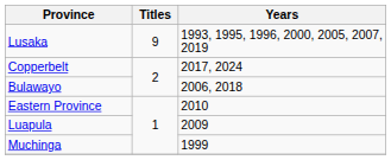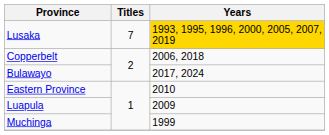Lusaka | Titles: 9 -> 7
Lusaka | Years: no background -> gold background
Copperbelt | Years: 2017, 2024 -> 2006, 2018
Bulawayo | Years: 2006, 2018 -> 2017, 2024
